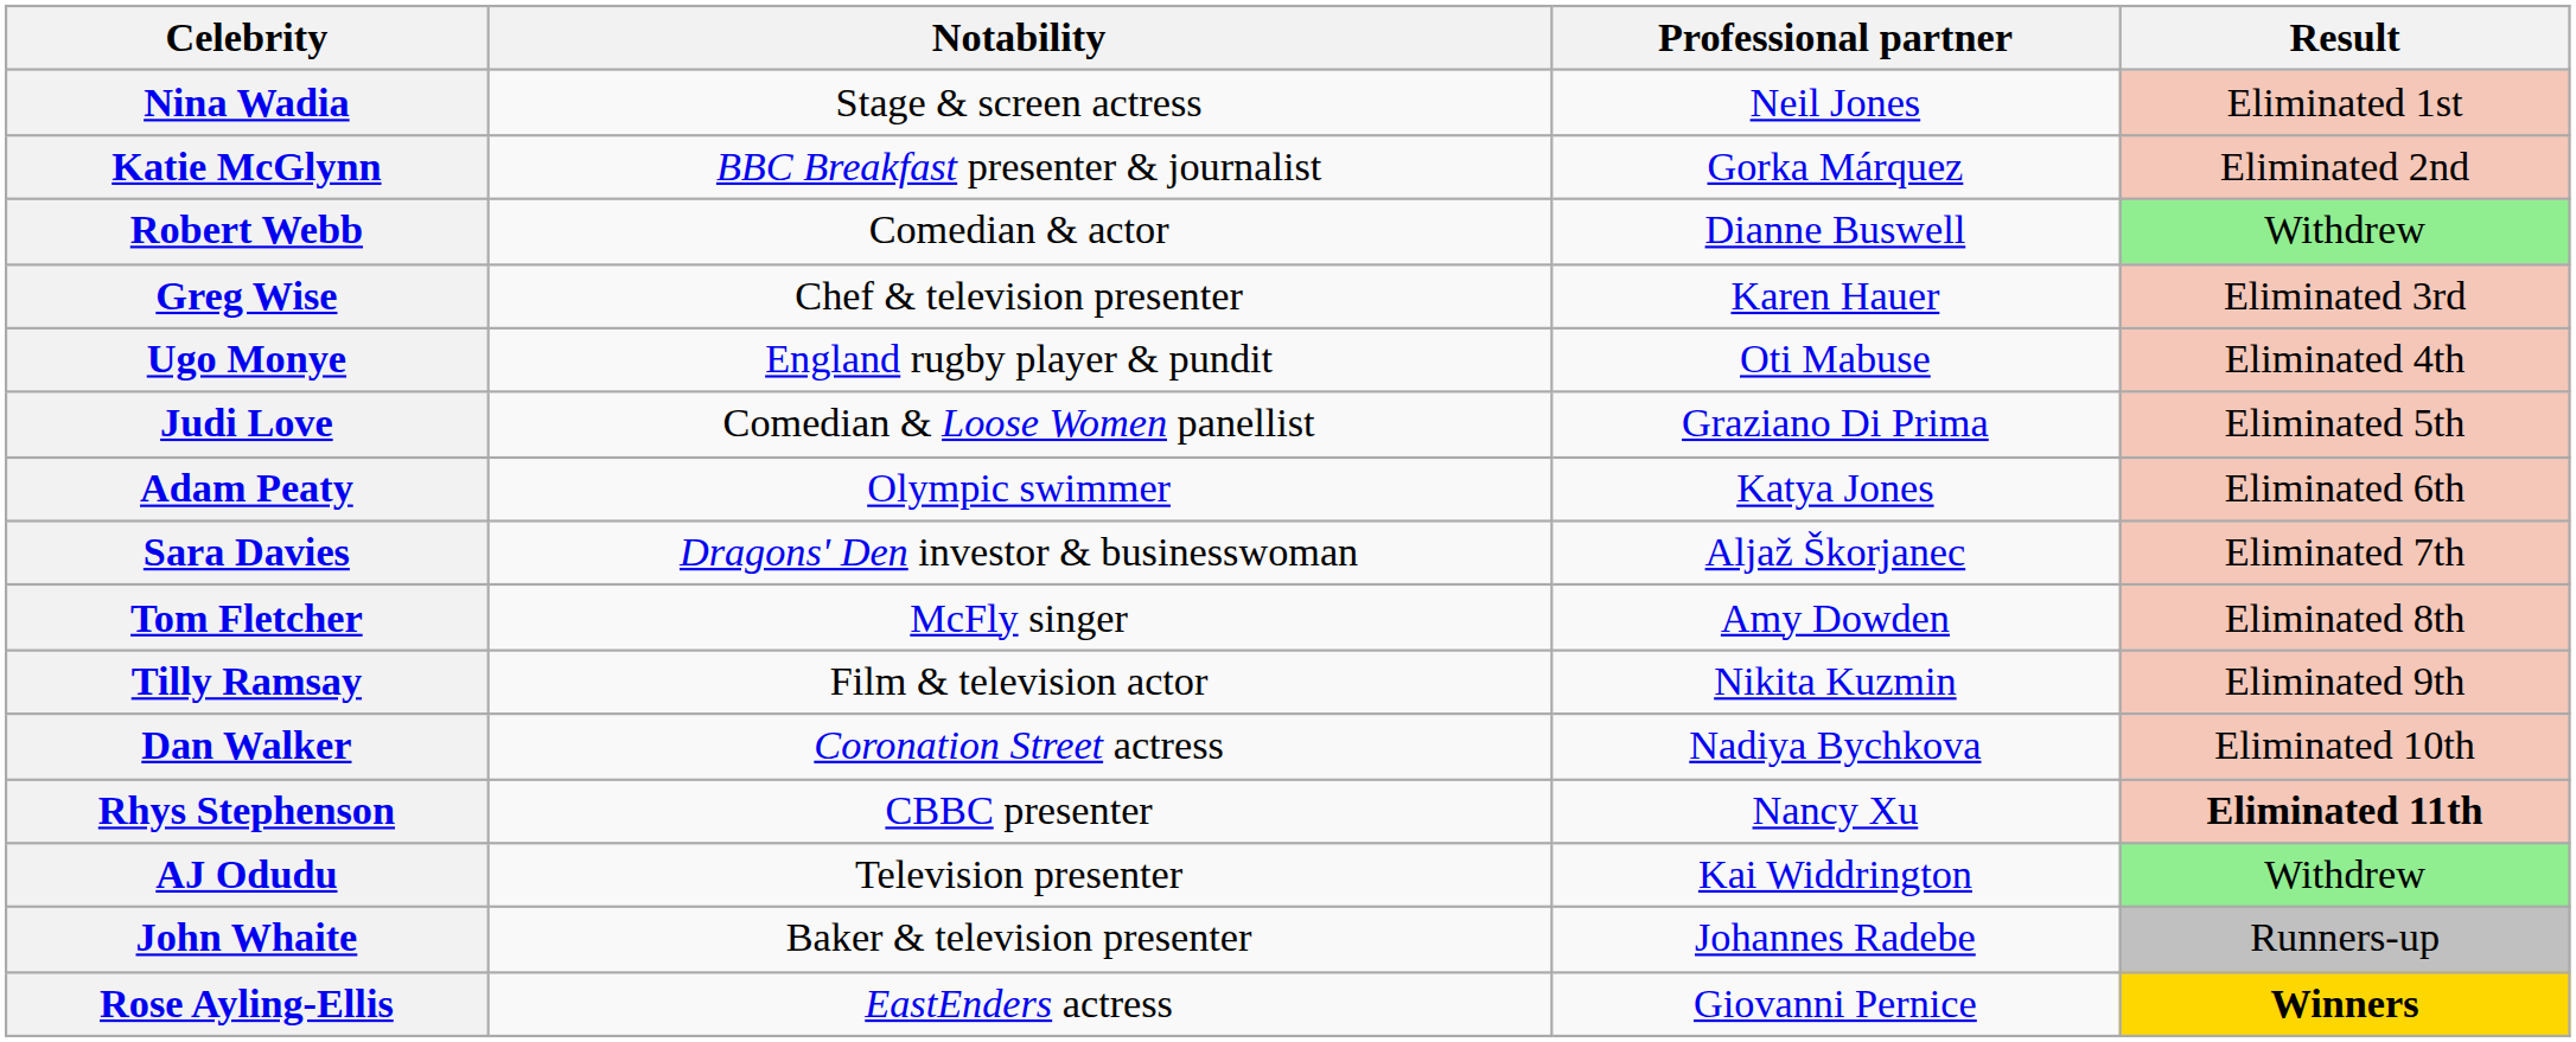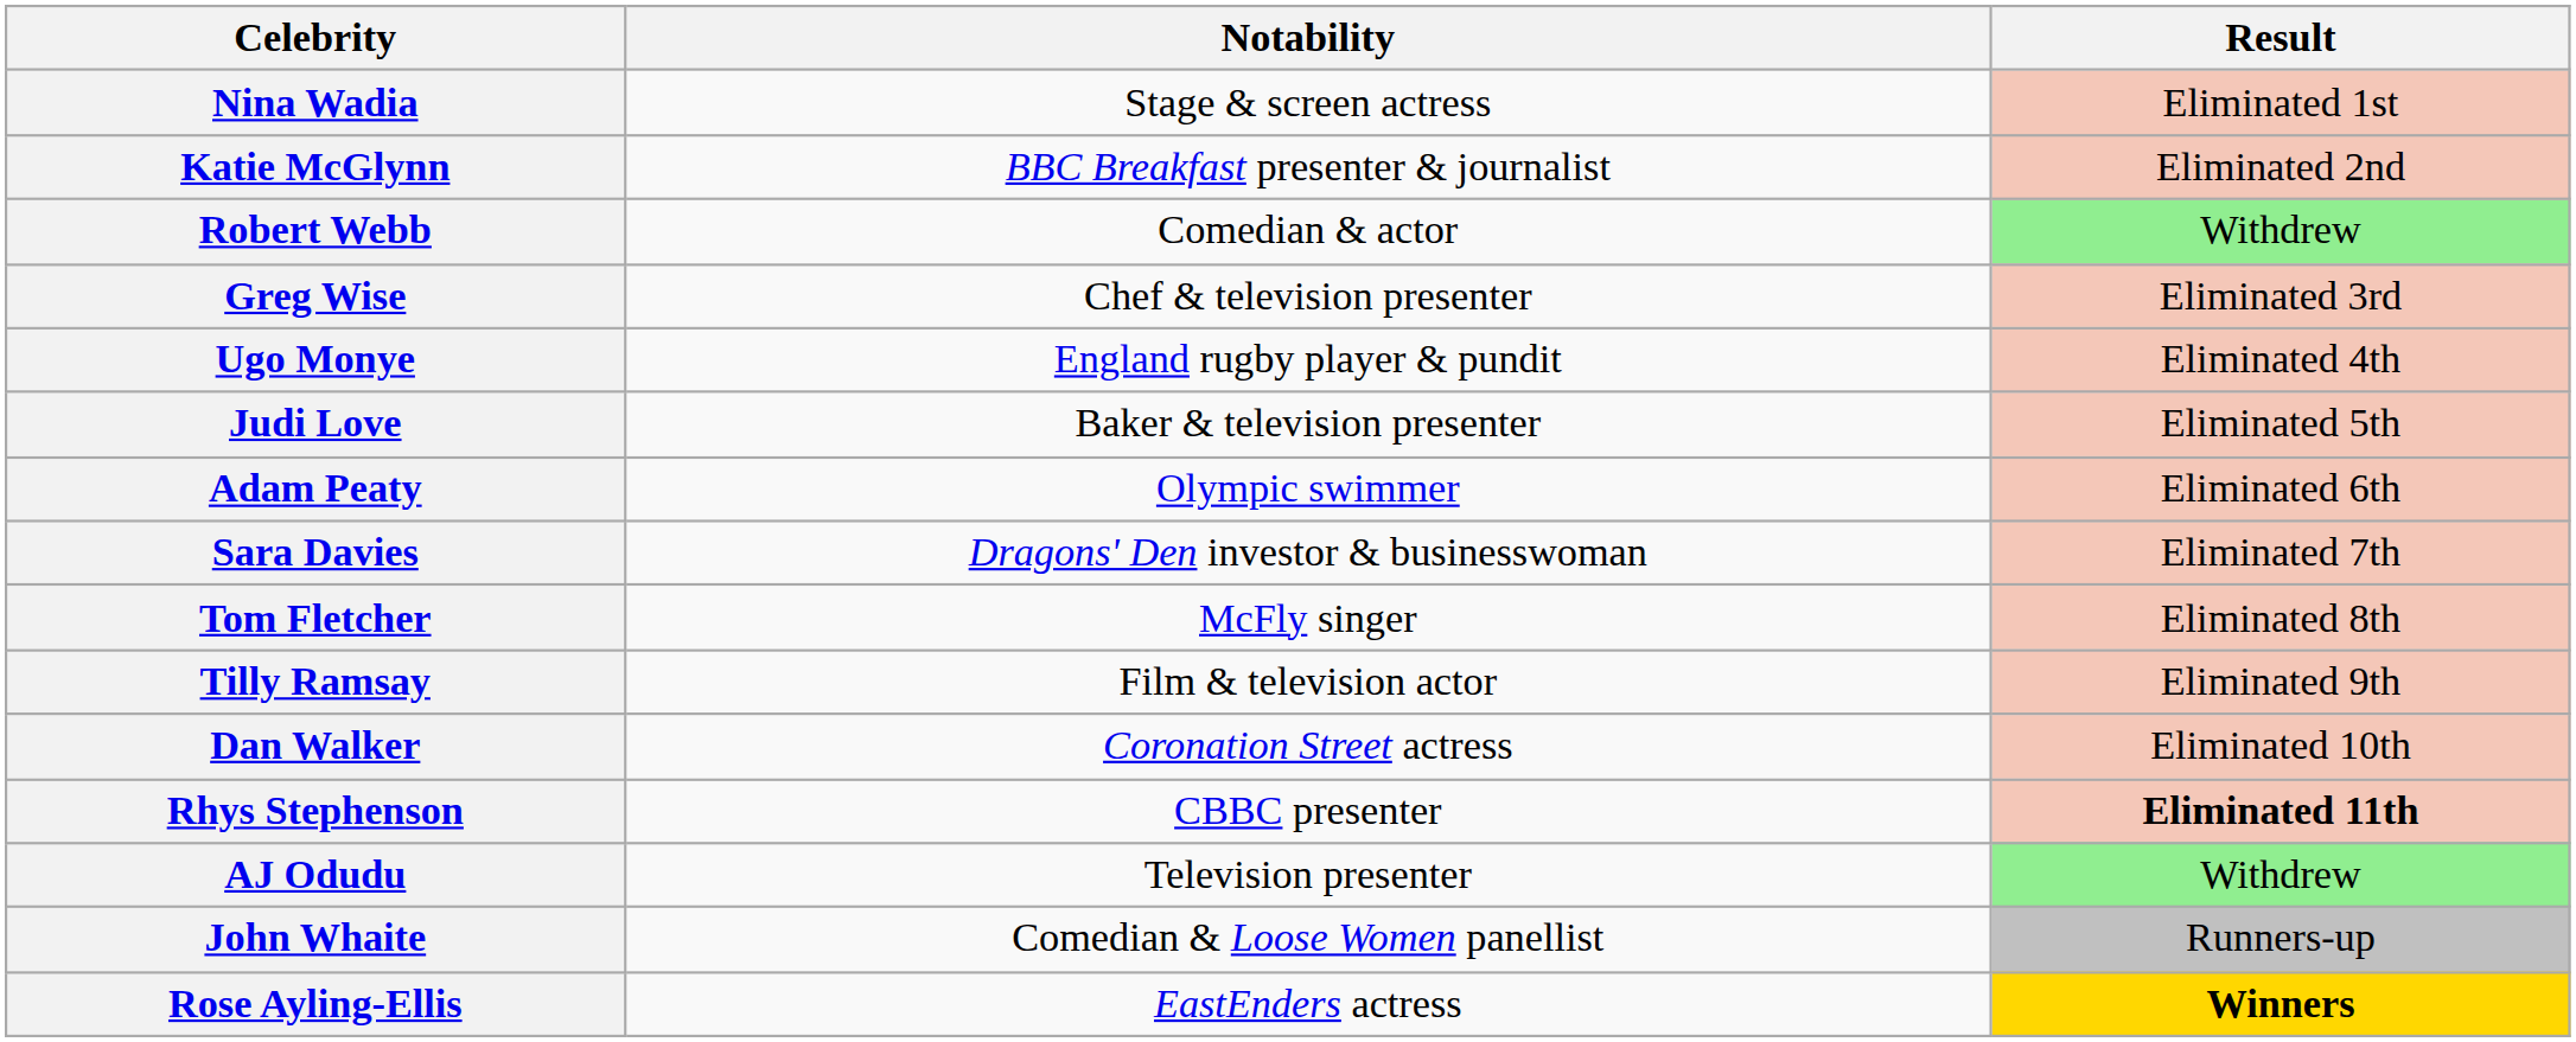- column: Professional partner | Neil Jones | Gorka Márquez | Dianne Buswell | Karen Hauer | Oti Mabuse | Graziano Di Prima | Katya Jones | Aljaž Škorjanec | Amy Dowden | Nikita Kuzmin | Nadiya Bychkova | Nancy Xu | Kai Widdrington | Johannes Radebe | Giovanni Pernice
Judi Love | Notability: Comedian & Loose Women panellist -> Baker & television presenter
John Whaite | Notability: Baker & television presenter -> Comedian & Loose Women panellist
